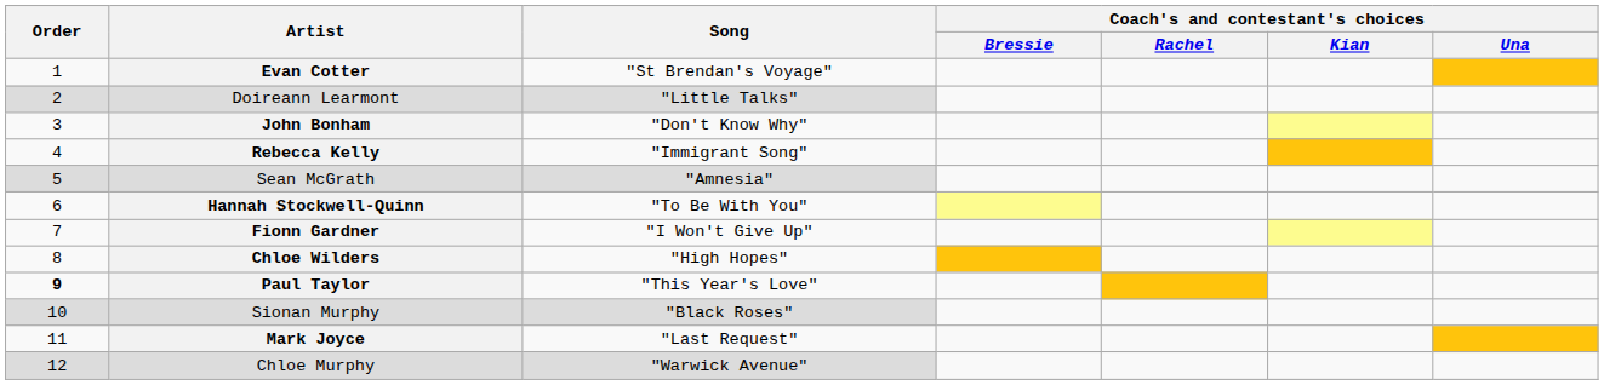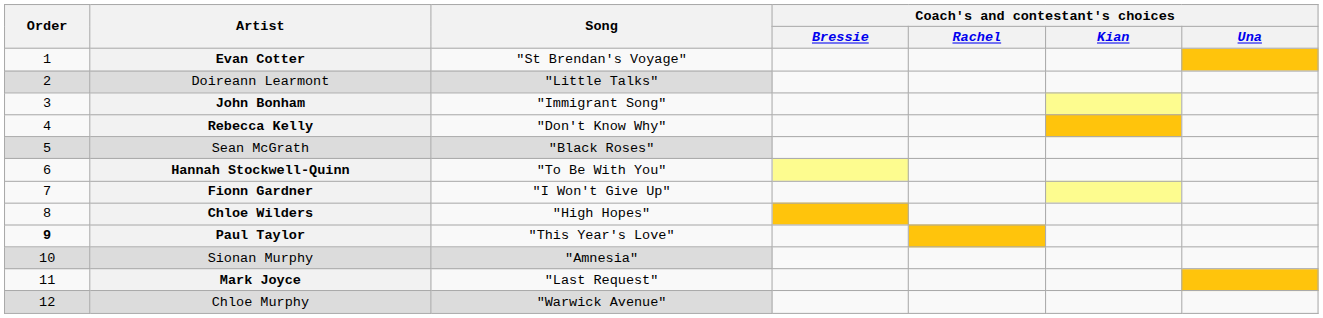John Bonham | Song: "Don't Know Why" -> "Immigrant Song"
Rebecca Kelly | Song: "Immigrant Song" -> "Don't Know Why"
Sean McGrath | Song: "Amnesia" -> "Black Roses"
Sionan Murphy | Song: "Black Roses" -> "Amnesia"
